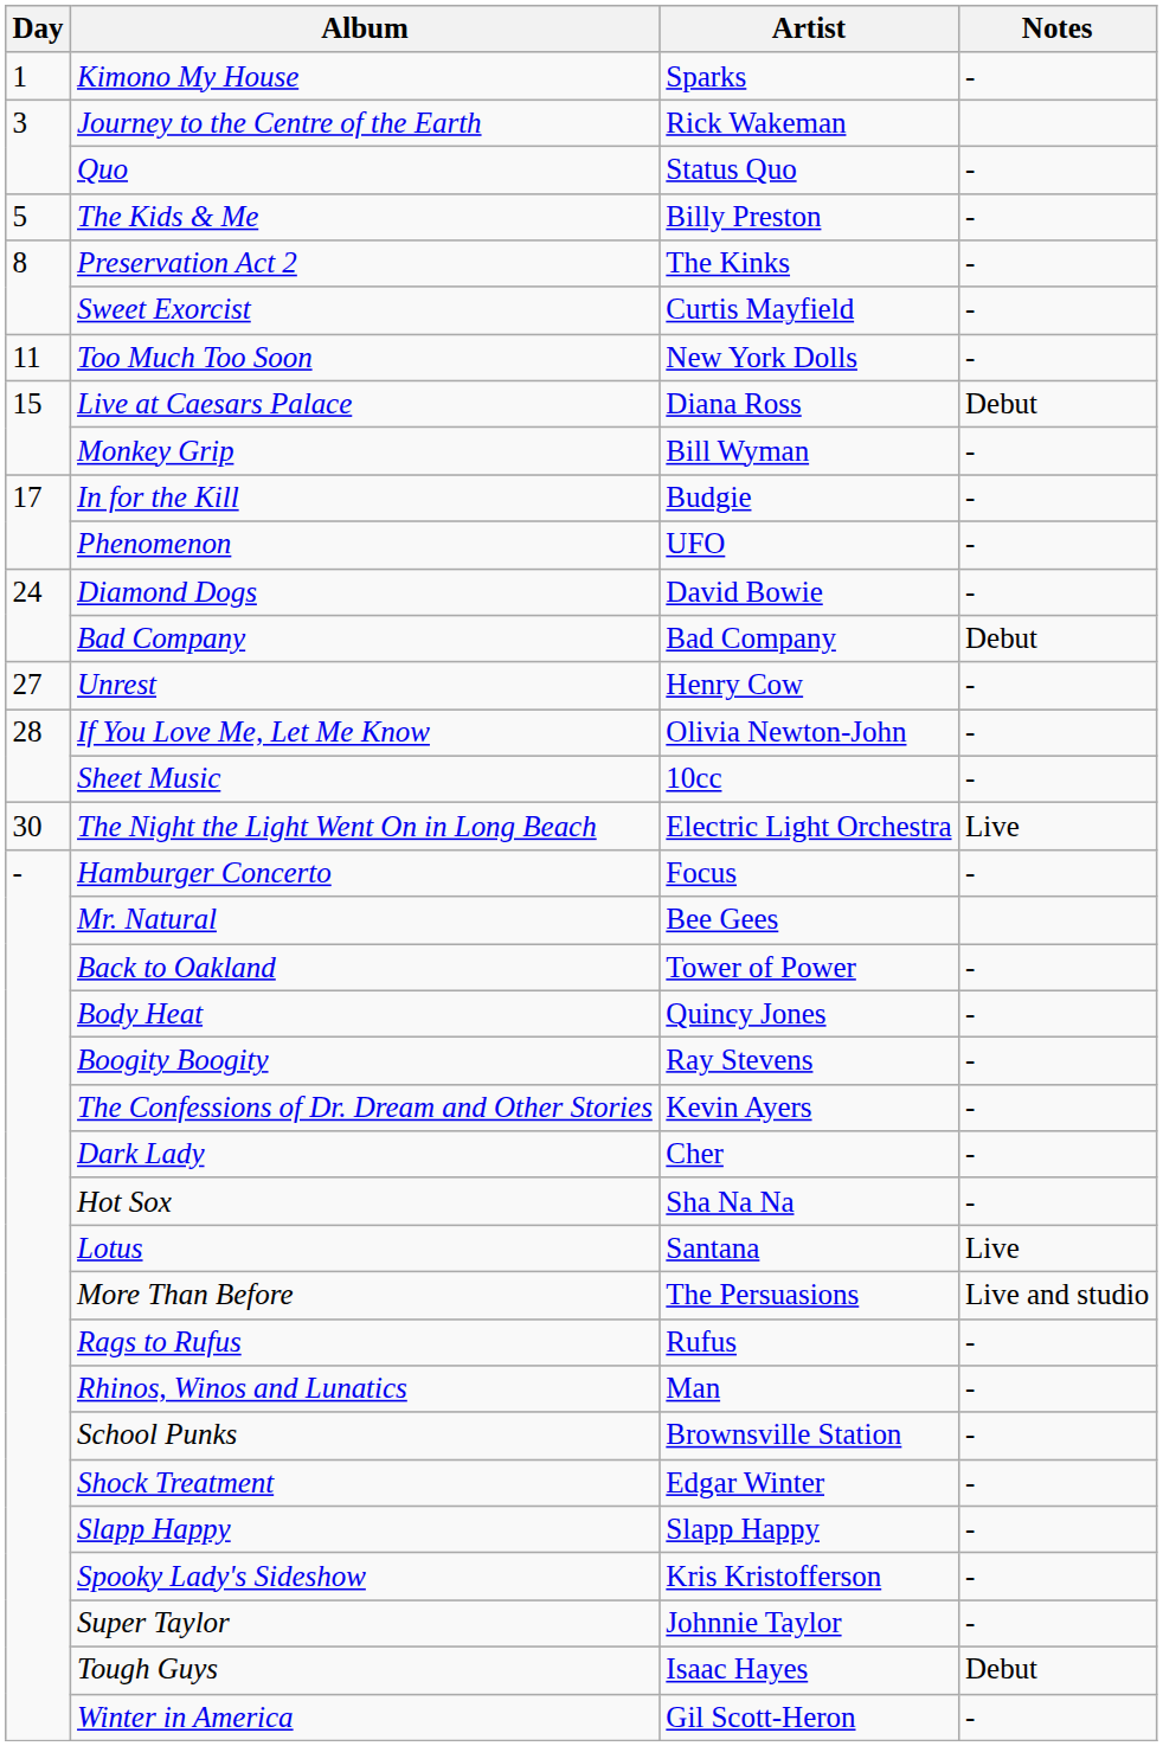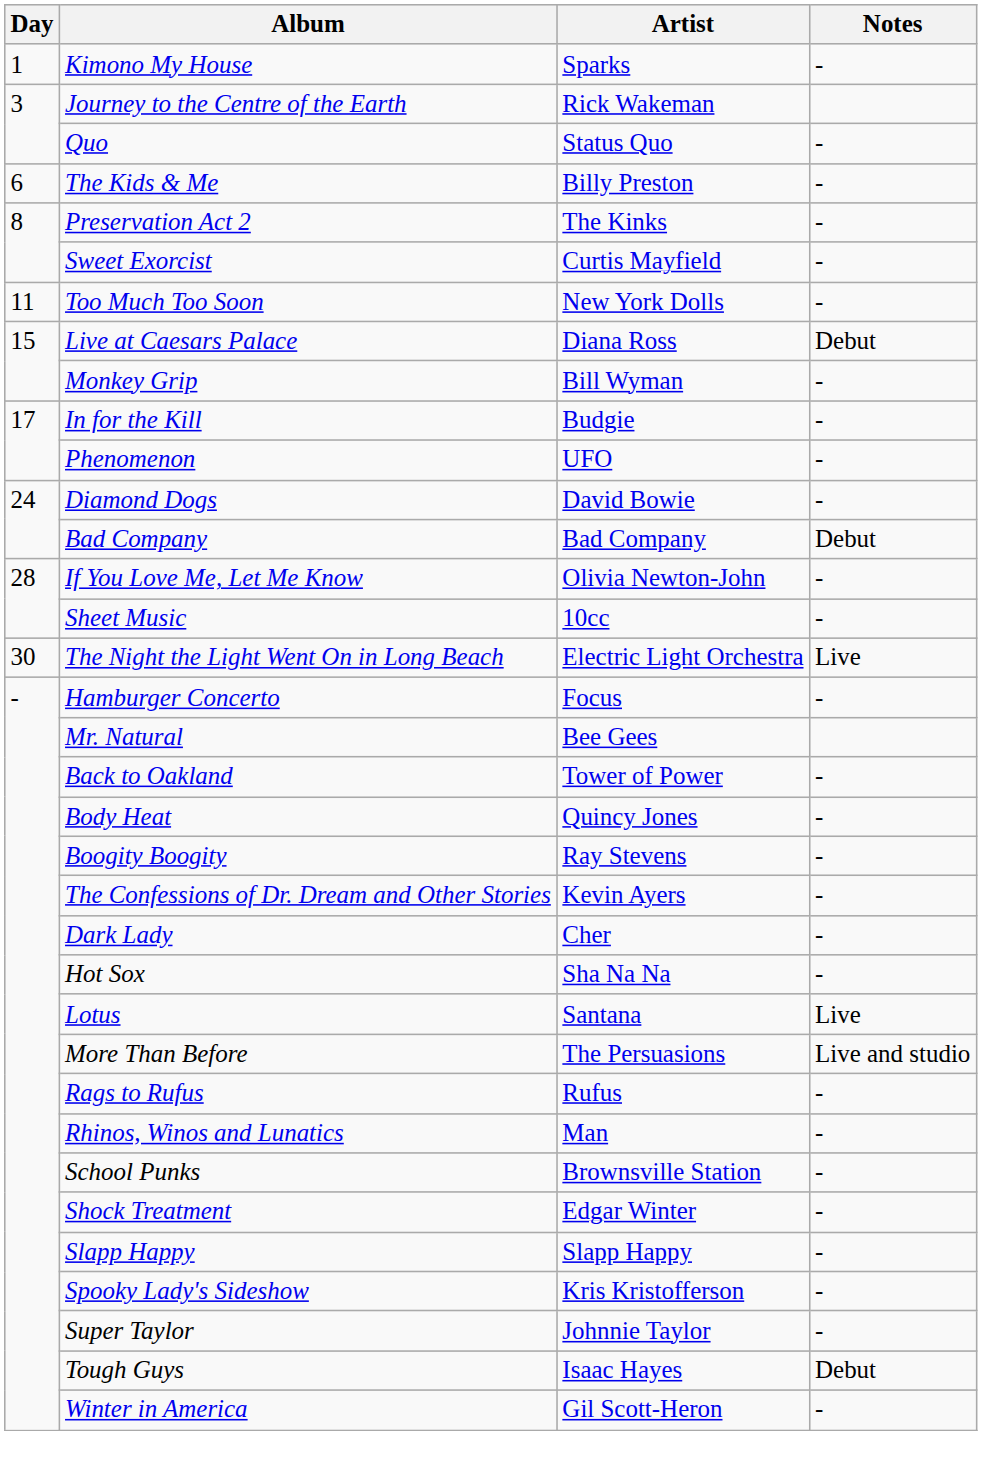The Kids & Me | Day: 5 -> 6
- row: 27 | Unrest | Henry Cow | -
